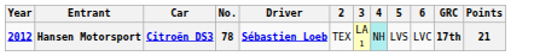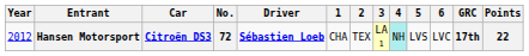+ column: 1 | CHA
Hansen Motorsport | Year: bold -> normal
Hansen Motorsport | No.: 78 -> 72
Hansen Motorsport | Points: 21 -> 22
